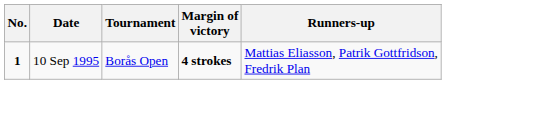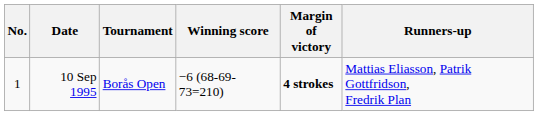+ column: Winning score | −6 (68-69-73=210)
10 Sep 1995 | No.: bold -> normal
